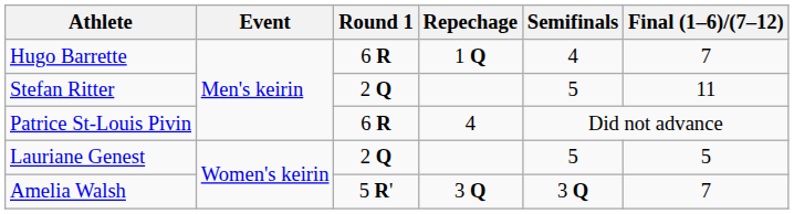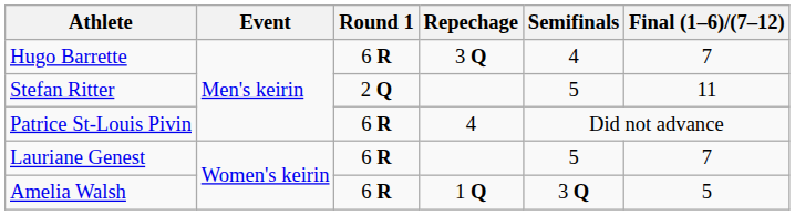Hugo Barrette | Repechage: 1 Q -> 3 Q
Lauriane Genest | Round 1: 2 Q -> 6 R
Lauriane Genest | Final (1–6)/(7–12): 5 -> 7
Amelia Walsh | Round 1: 5 R' -> 6 R
Amelia Walsh | Repechage: 3 Q -> 1 Q
Amelia Walsh | Final (1–6)/(7–12): 7 -> 5
